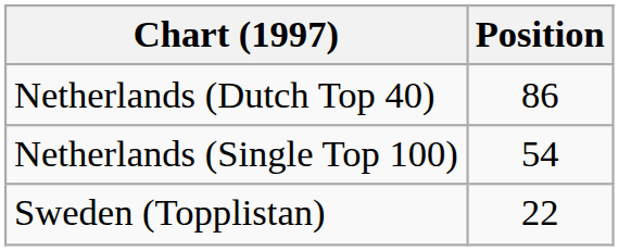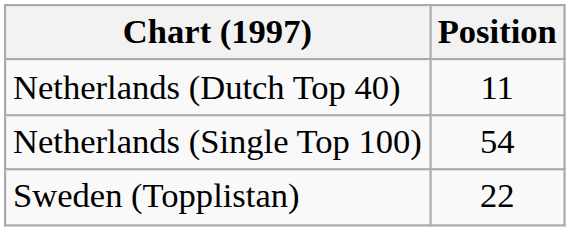Netherlands (Dutch Top 40) | Position: 86 -> 11
